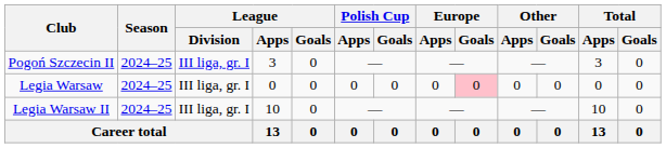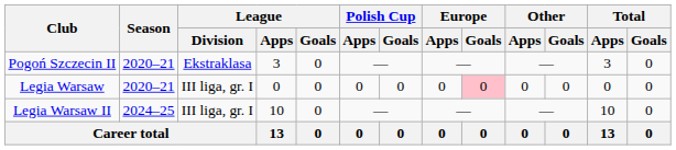Pogoń Szczecin II | Season: 2024–25 -> 2020–21
Pogoń Szczecin II | League / Division: III liga, gr. I -> Ekstraklasa
Legia Warsaw | Season: 2024–25 -> 2020–21
